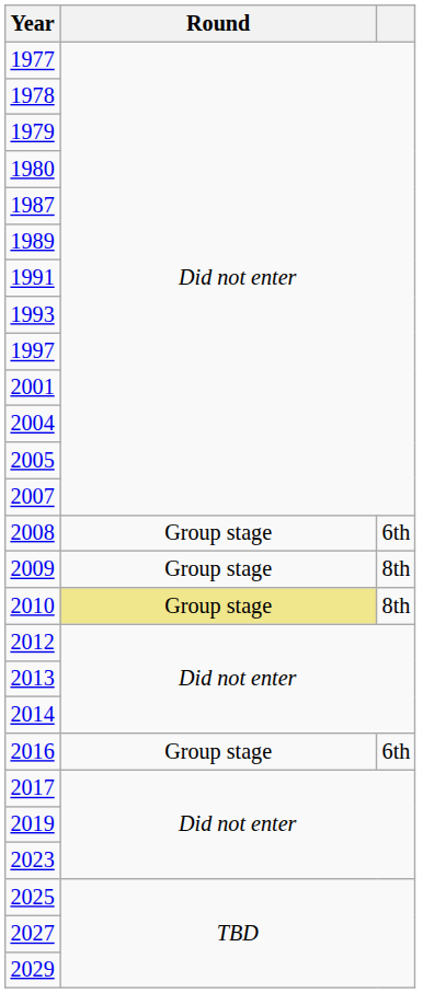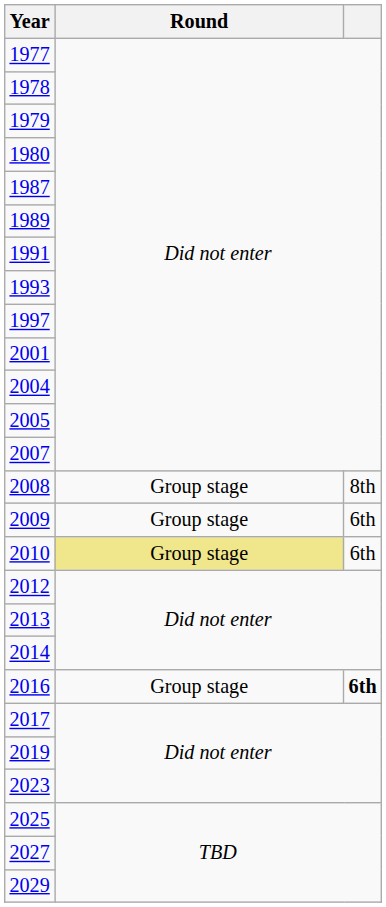2008 | column 3: 6th -> 8th
2009 | column 3: 8th -> 6th
2010 | column 3: 8th -> 6th
2016 | column 3: normal -> bold
